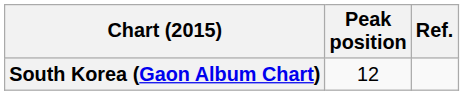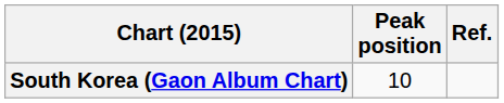South Korea (Gaon Album Chart) | Peak position: 12 -> 10
